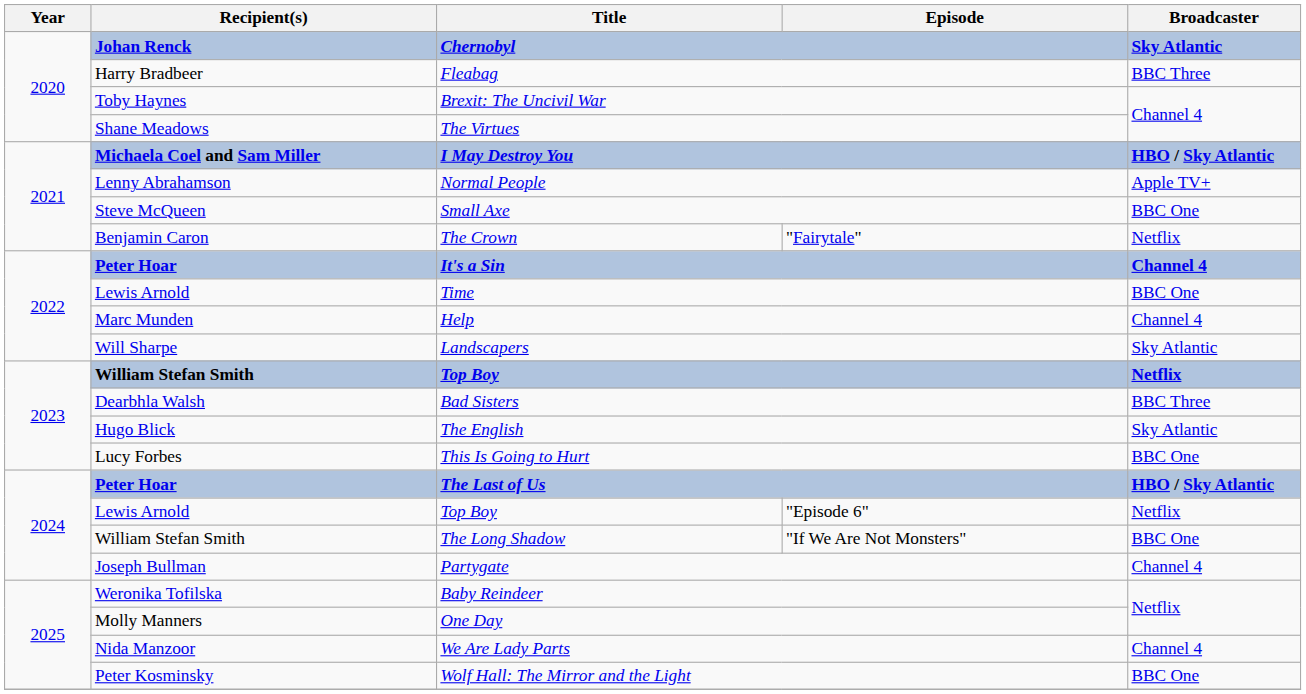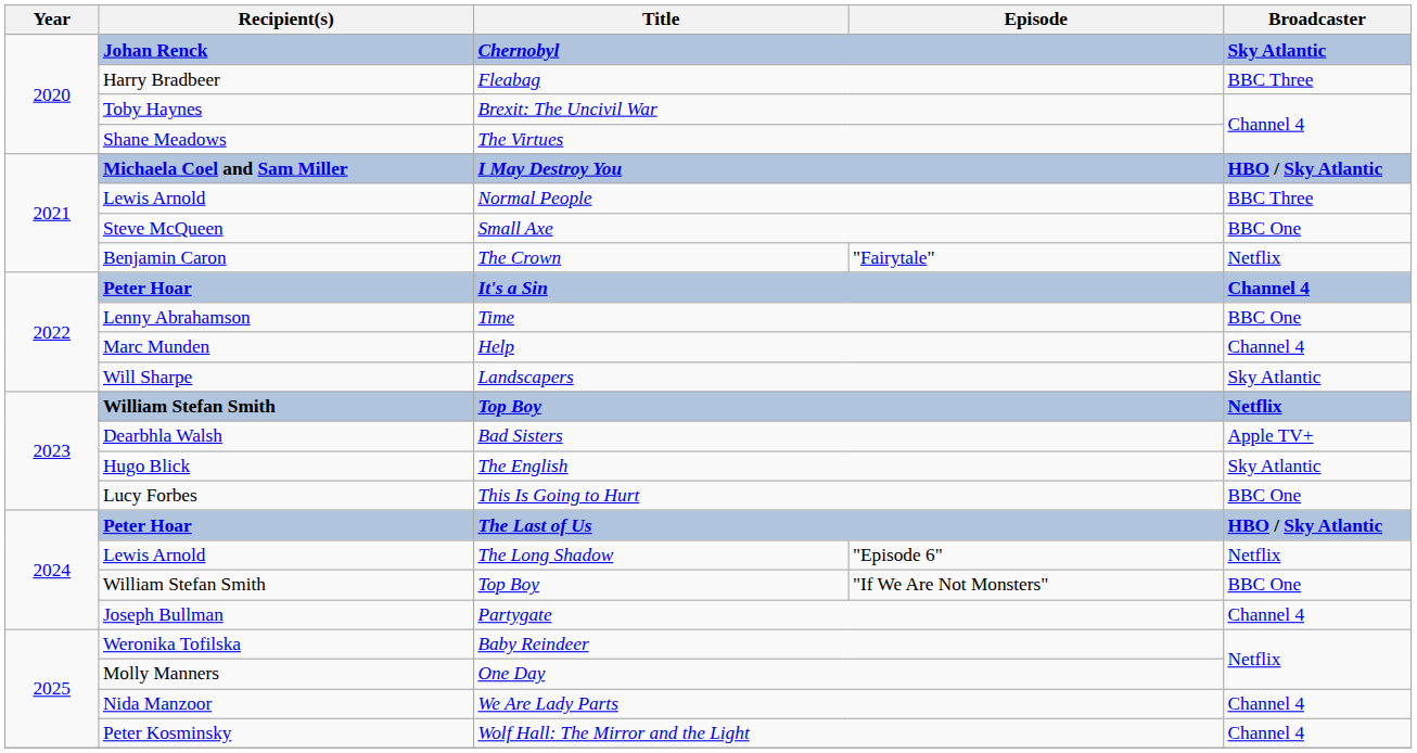Normal People | Recipient(s): Lenny Abrahamson -> Lewis Arnold
Normal People | Broadcaster: Apple TV+ -> BBC Three
Time | Recipient(s): Lewis Arnold -> Lenny Abrahamson
Bad Sisters | Broadcaster: BBC Three -> Apple TV+
"Episode 6" | Title: Top Boy -> The Long Shadow
"If We Are Not Monsters" | Title: The Long Shadow -> Top Boy
Wolf Hall: The Mirror and the Light | Broadcaster: BBC One -> Channel 4
